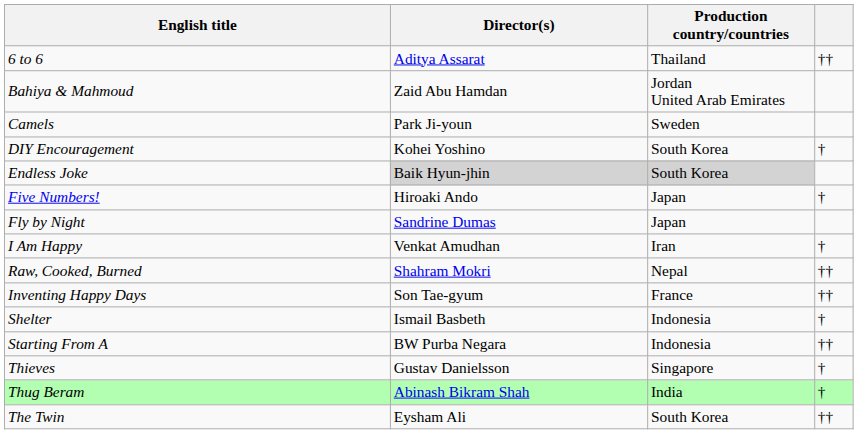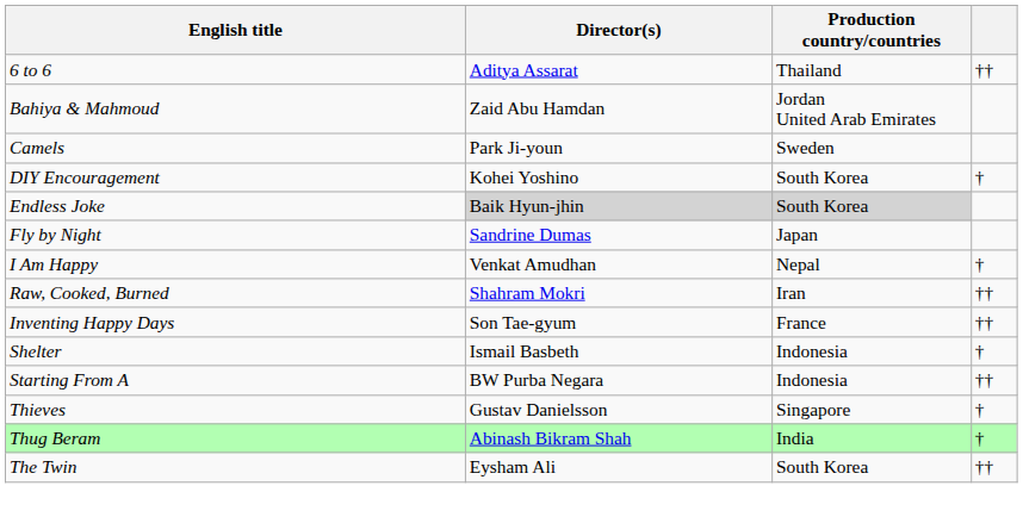- row: Five Numbers! | Hiroaki Ando | Japan | †
I Am Happy | Production country/countries: Iran -> Nepal
Raw, Cooked, Burned | Production country/countries: Nepal -> Iran
